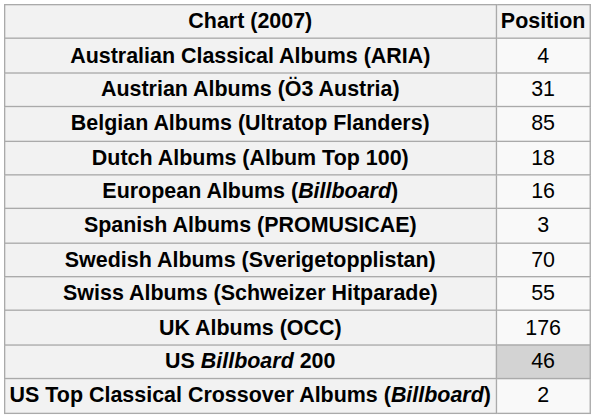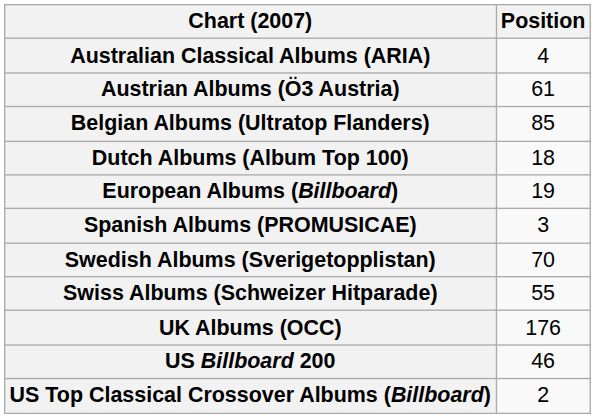Austrian Albums (Ö3 Austria) | Position: 31 -> 61
European Albums (Billboard) | Position: 16 -> 19
US Billboard 200 | Position: lightgrey background -> no background
